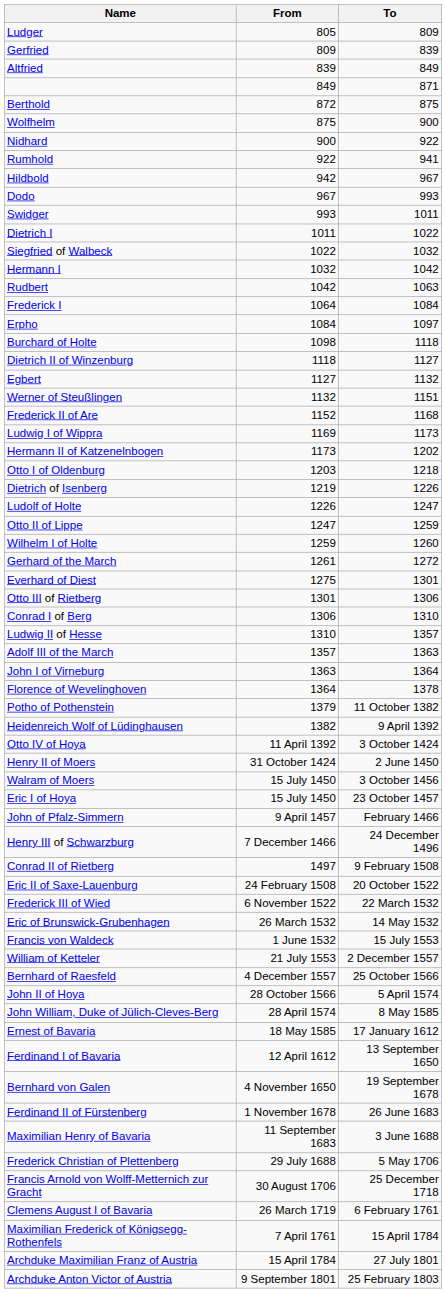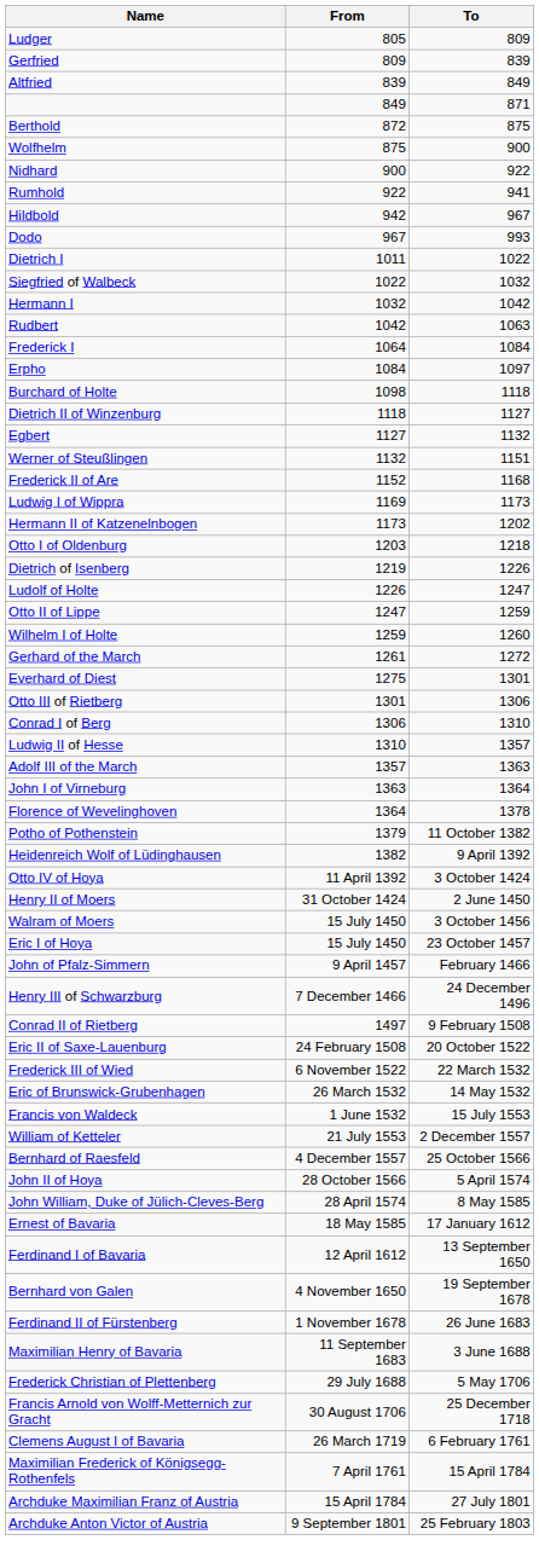- row: Swidger | 993 | 1011
